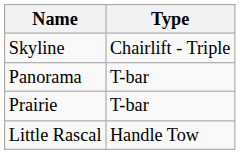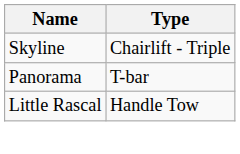- row: Prairie | T-bar
